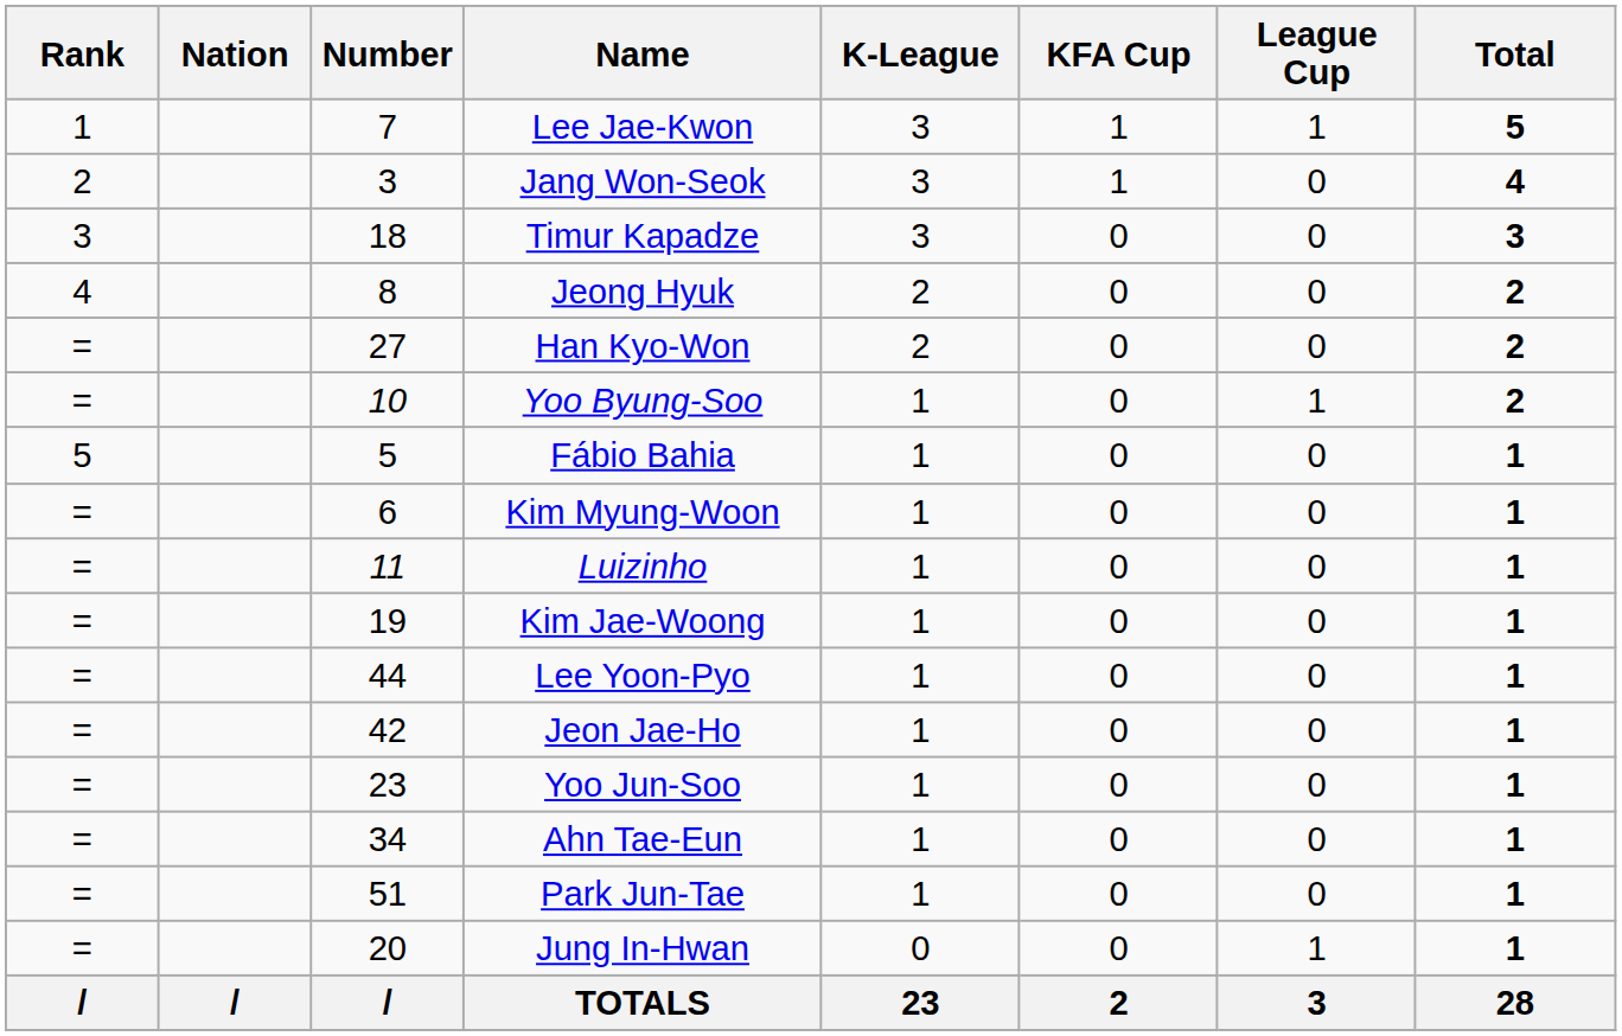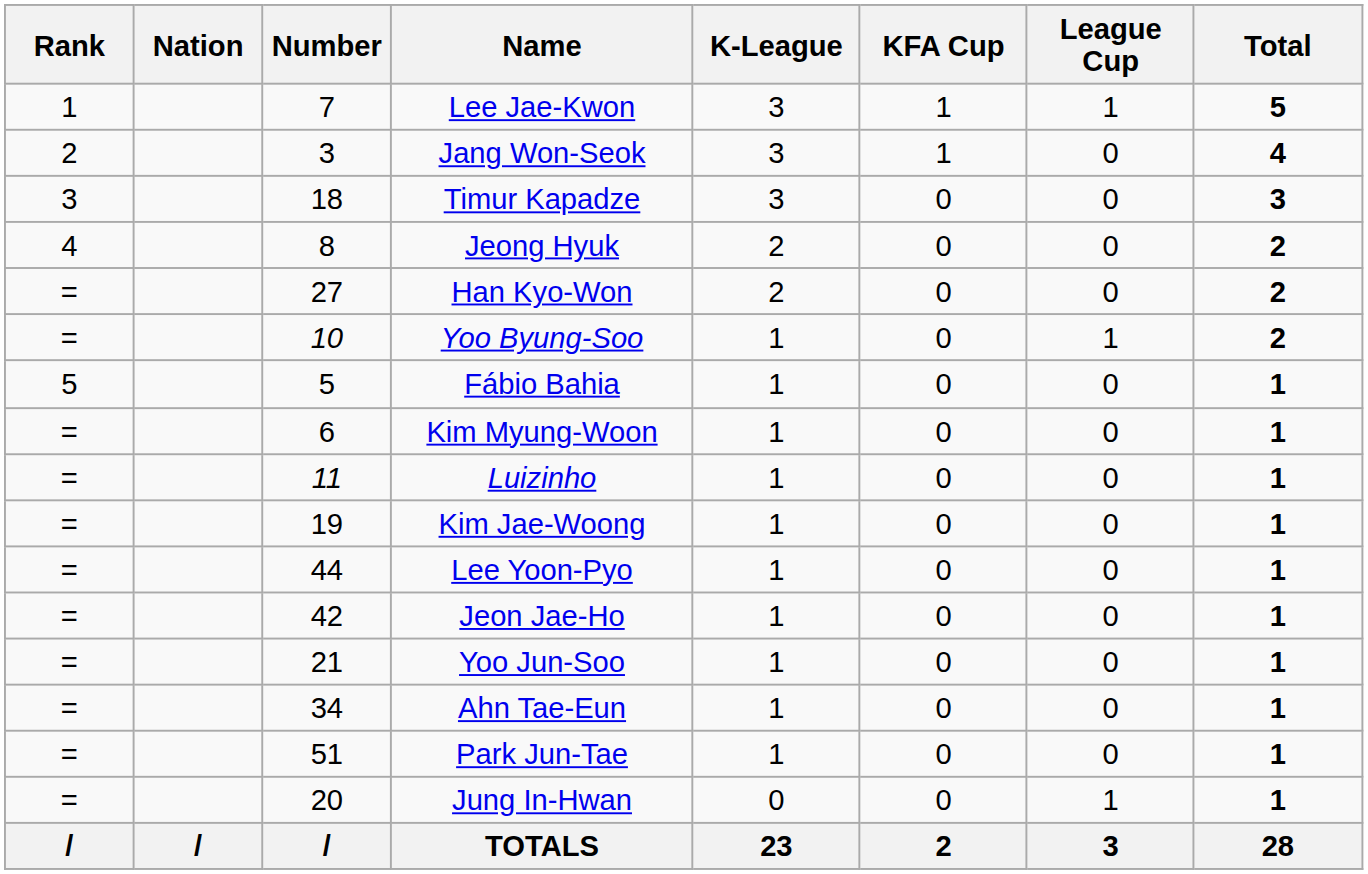Yoo Jun-Soo | Number: 23 -> 21
